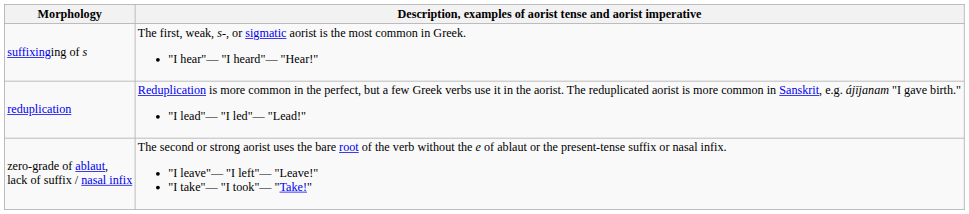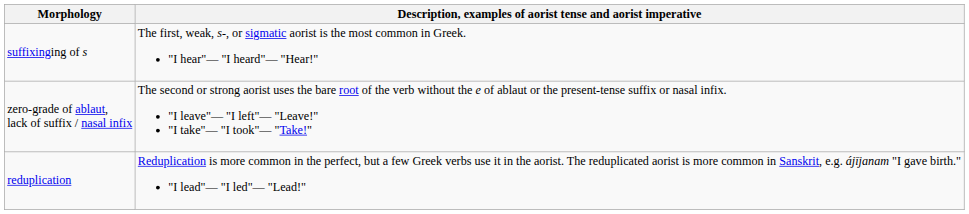rows swapped: zero-grade of ablaut, lack of suffix / nasal infix <-> reduplication
